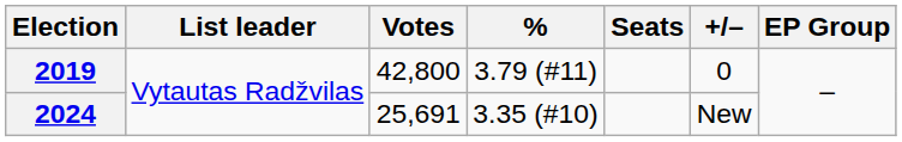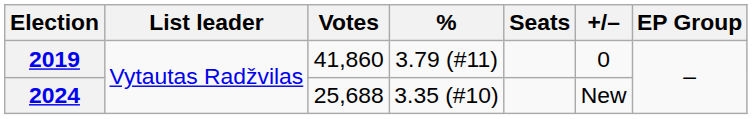2019 | Votes: 42,800 -> 41,860
2024 | Votes: 25,691 -> 25,688
